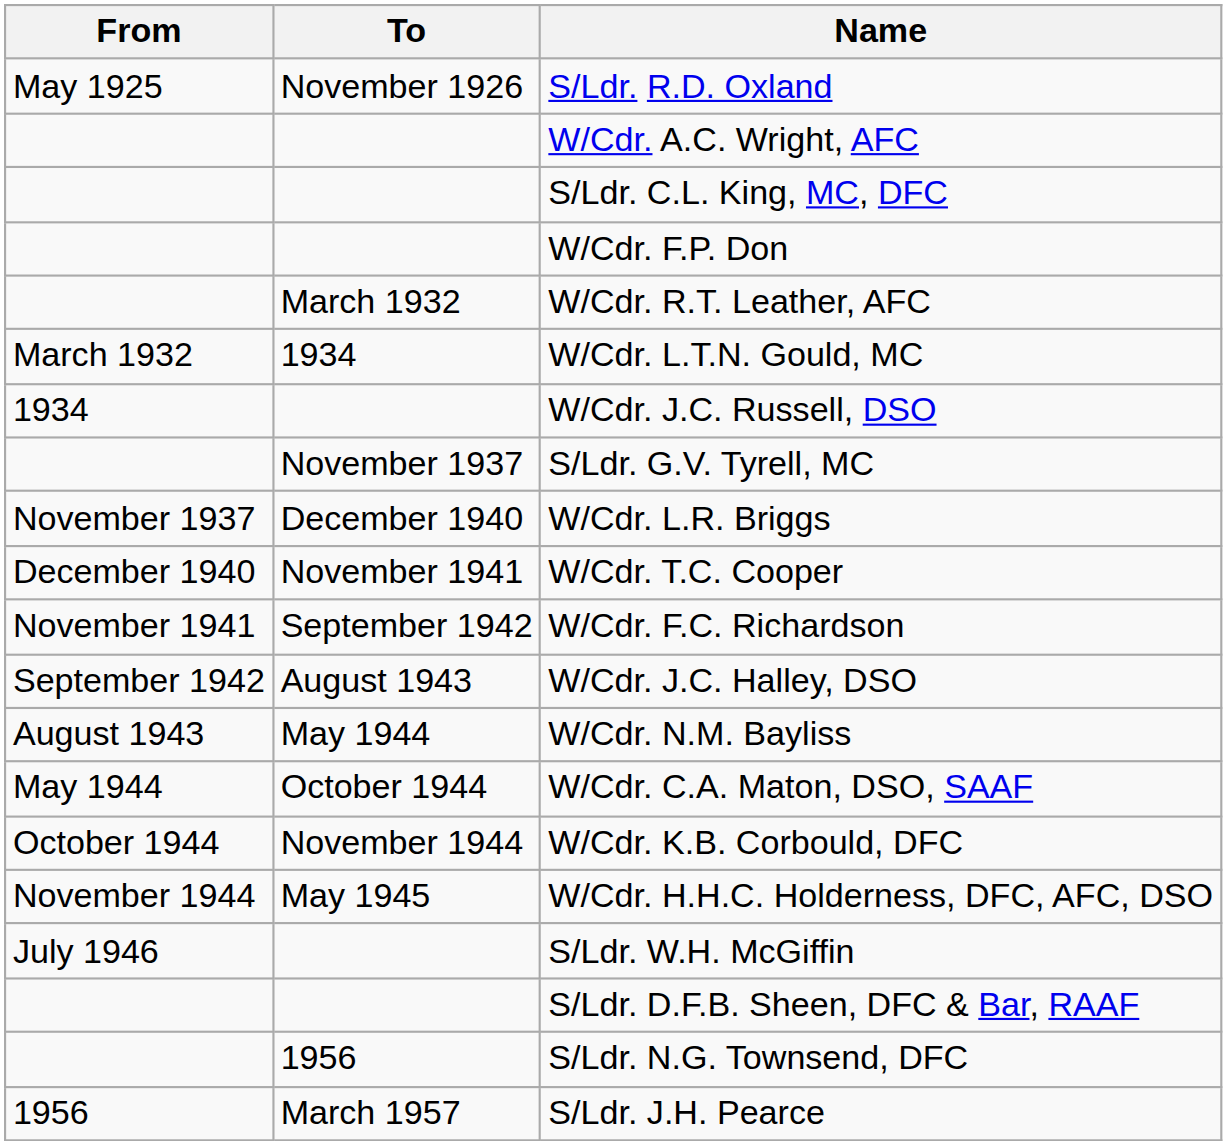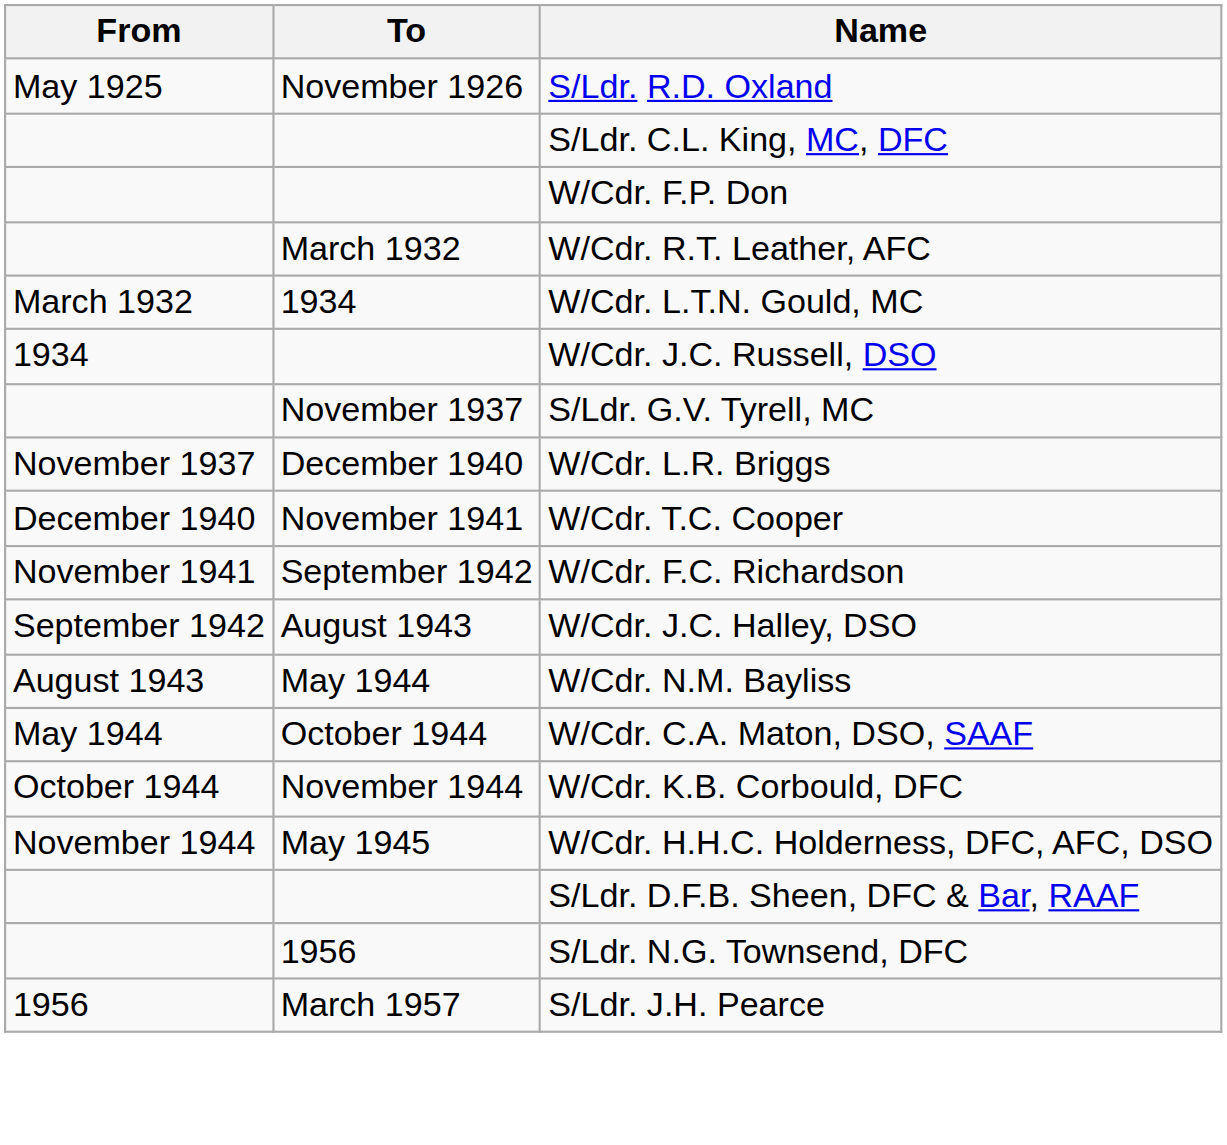- row: W/Cdr. A.C. Wright, AFC
- row: July 1946 | S/Ldr. W.H. McGiffin
